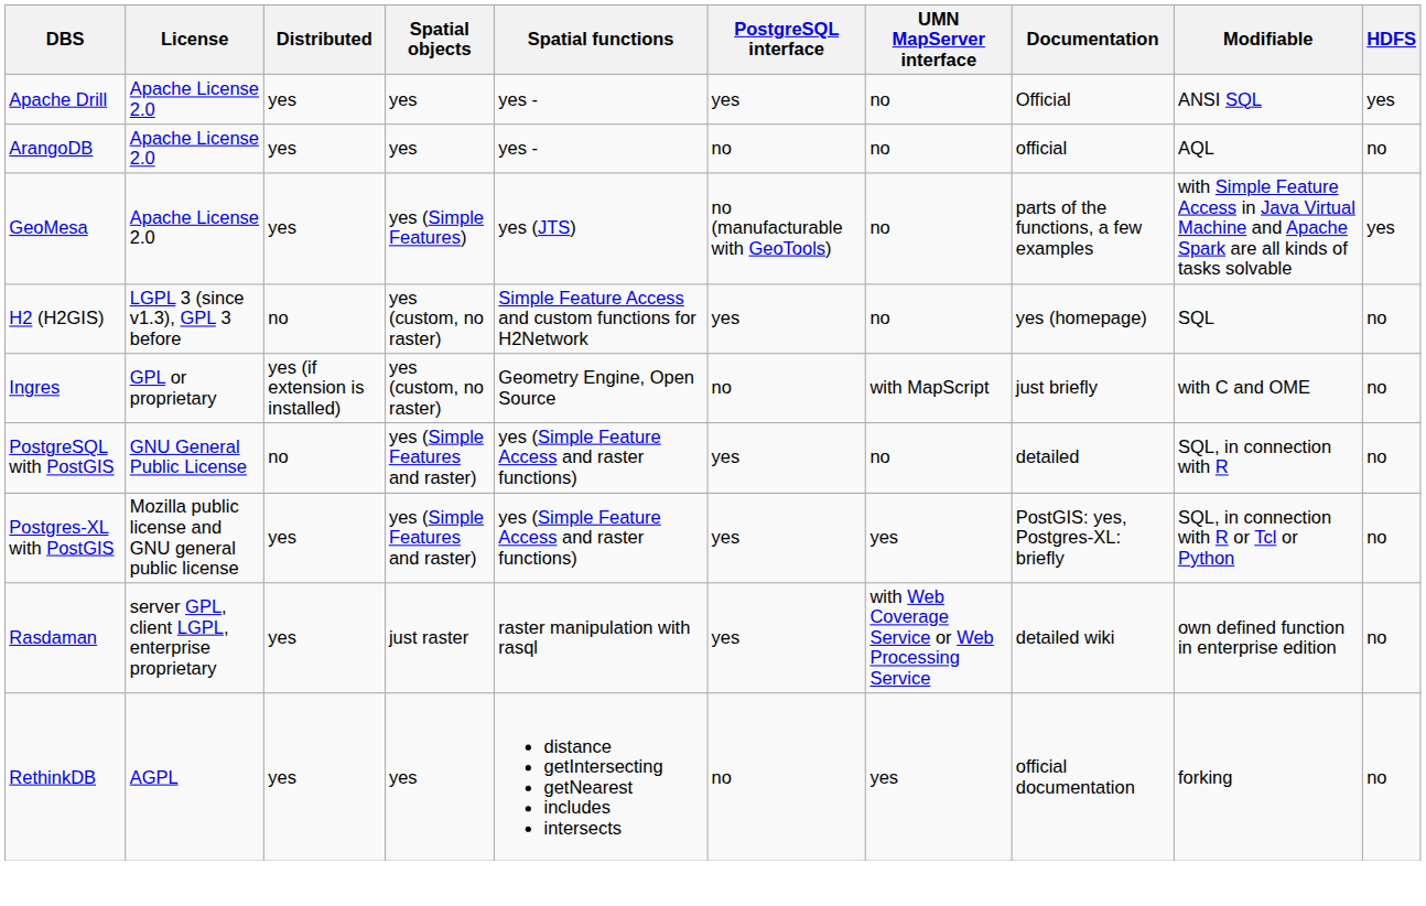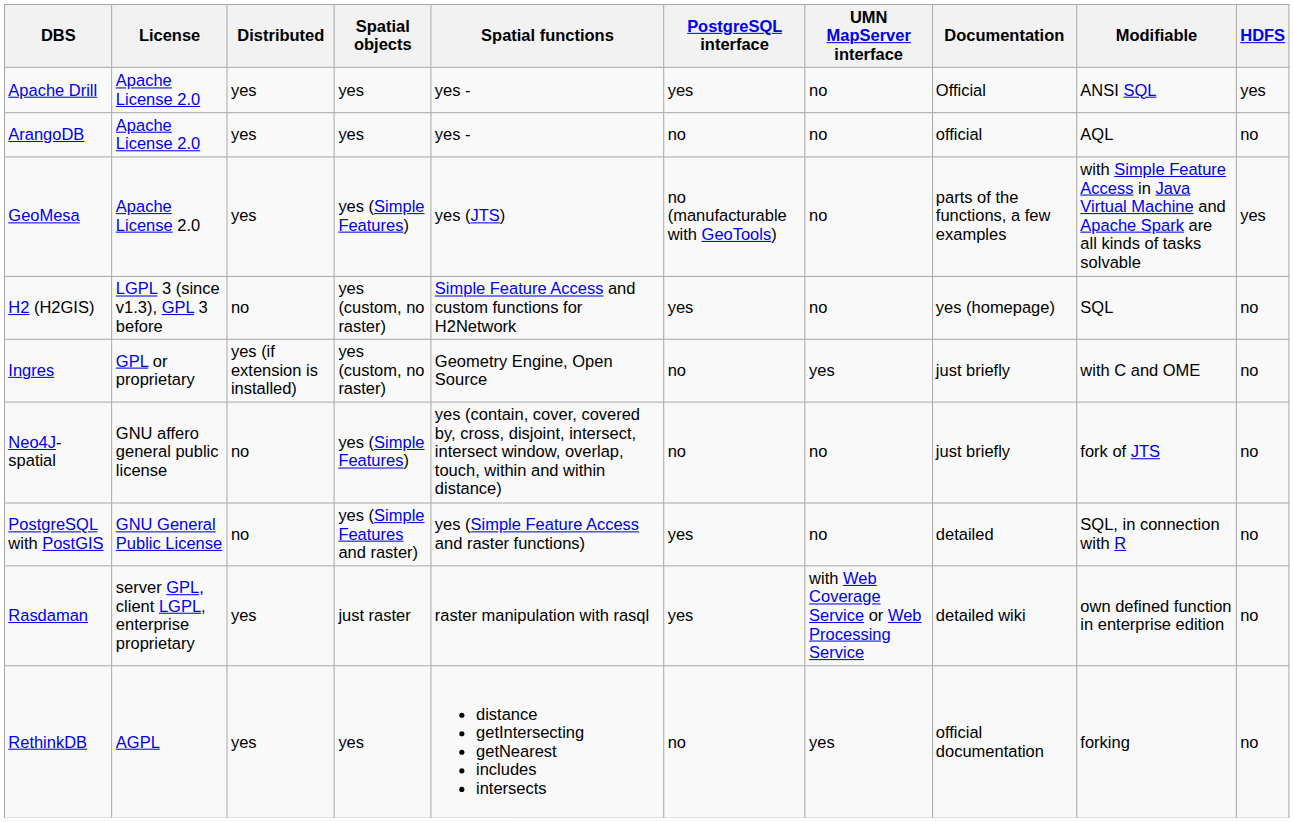Ingres | UMN MapServer interface: with MapScript -> yes
+ row: Neo4J-spatial | GNU affero general public license | no | yes (Simple Features) | yes (contain, cover, covered by, cross, disjoint, intersect, intersect window, overlap, touch, within and within distance) | no | no | just briefly | fork of JTS | no
- row: Postgres-XL with PostGIS | Mozilla public license and GNU general public license | yes | yes (Simple Features and raster) | yes (Simple Feature Access and raster functions) | yes | yes | PostGIS: yes, Postgres-XL: briefly | SQL, in connection with R or Tcl or Python | no
